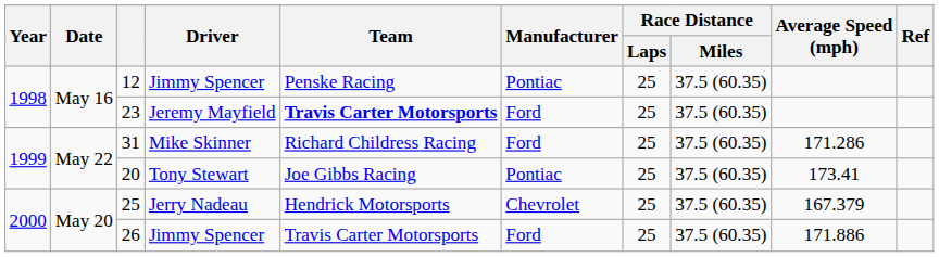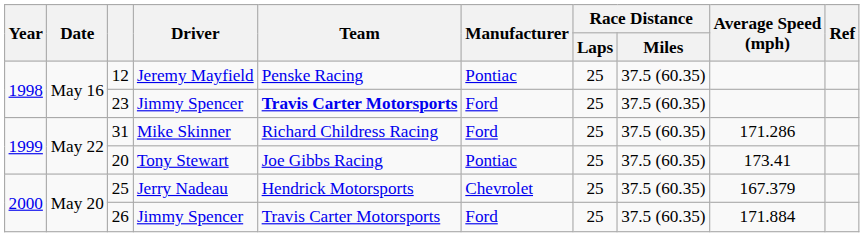12 | Driver: Jimmy Spencer -> Jeremy Mayfield
23 | Driver: Jeremy Mayfield -> Jimmy Spencer
26 | Average Speed (mph): 171.886 -> 171.884
